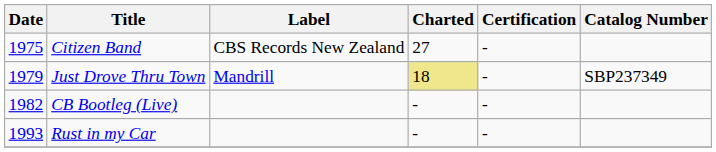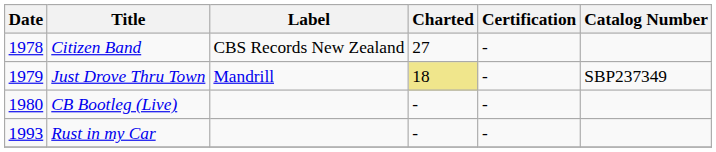Citizen Band | Date: 1975 -> 1978
CB Bootleg (Live) | Date: 1982 -> 1980
